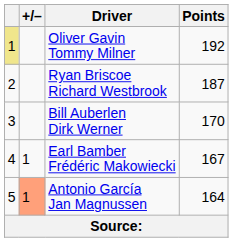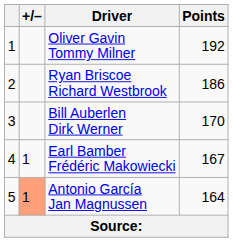Oliver Gavin Tommy Milner | column 1: khaki background -> no background
Ryan Briscoe Richard Westbrook | Points: 187 -> 186
